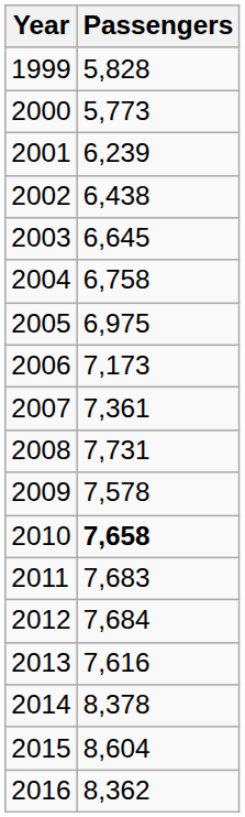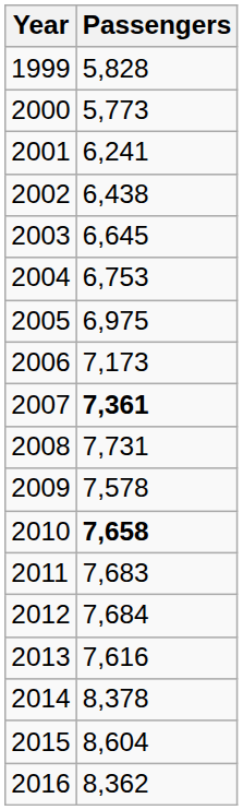2001 | Passengers: 6,239 -> 6,241
2004 | Passengers: 6,758 -> 6,753
2007 | Passengers: normal -> bold
